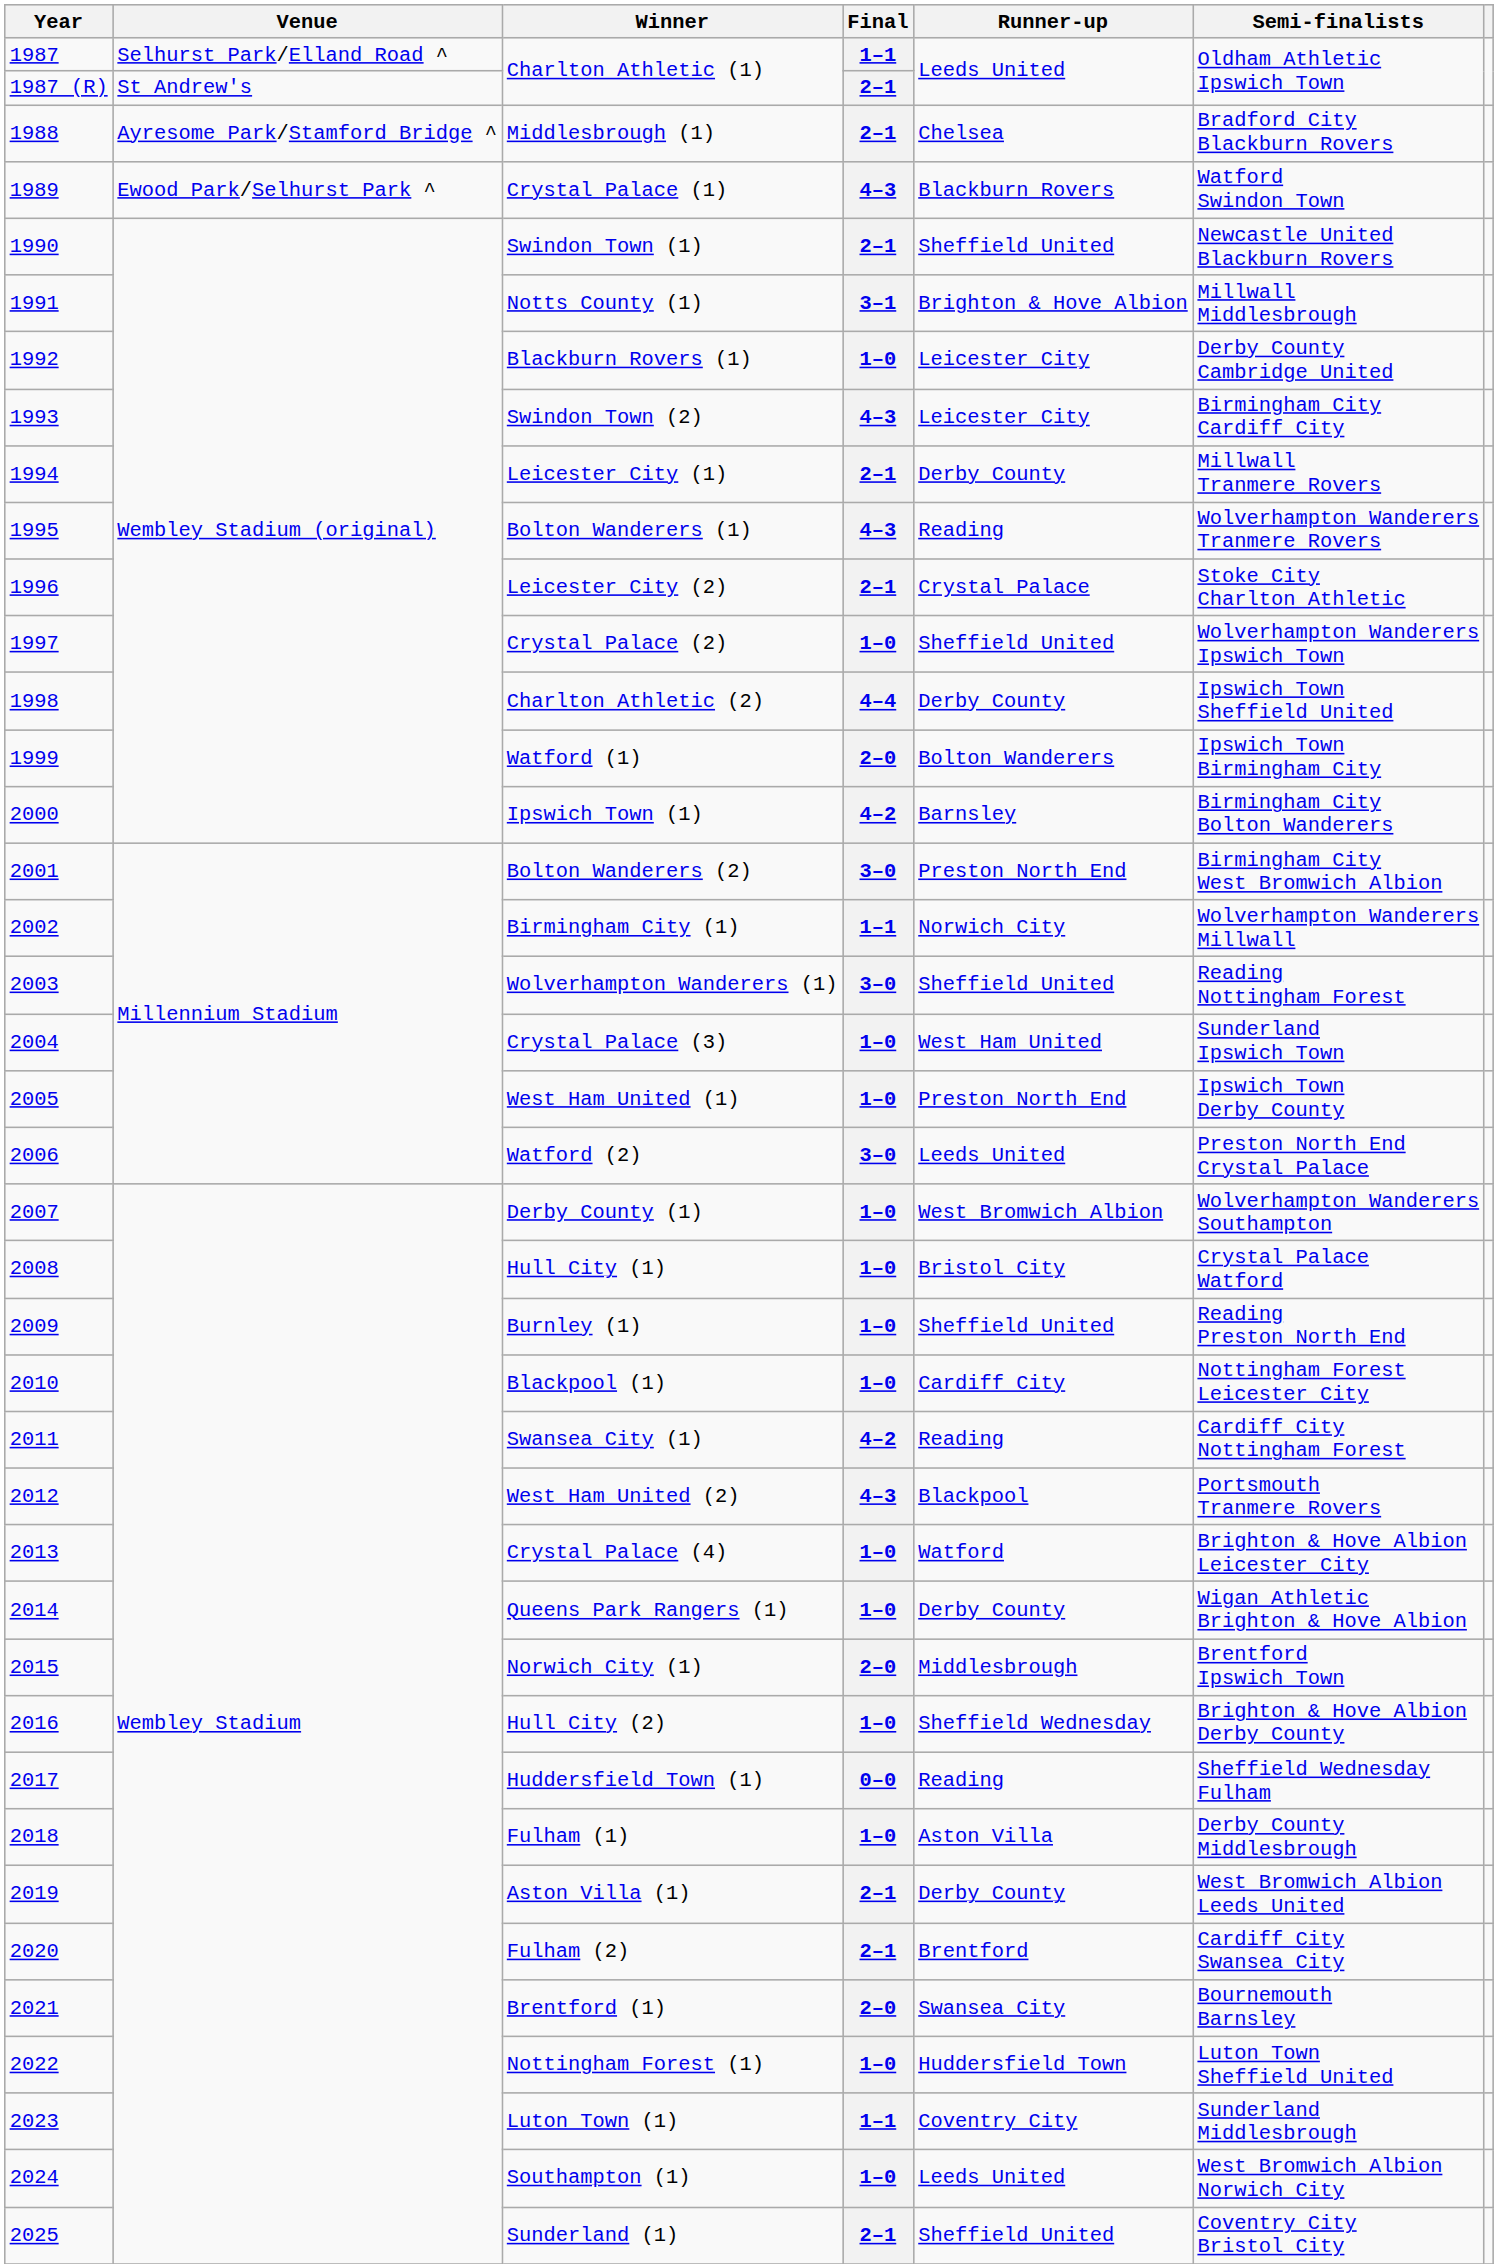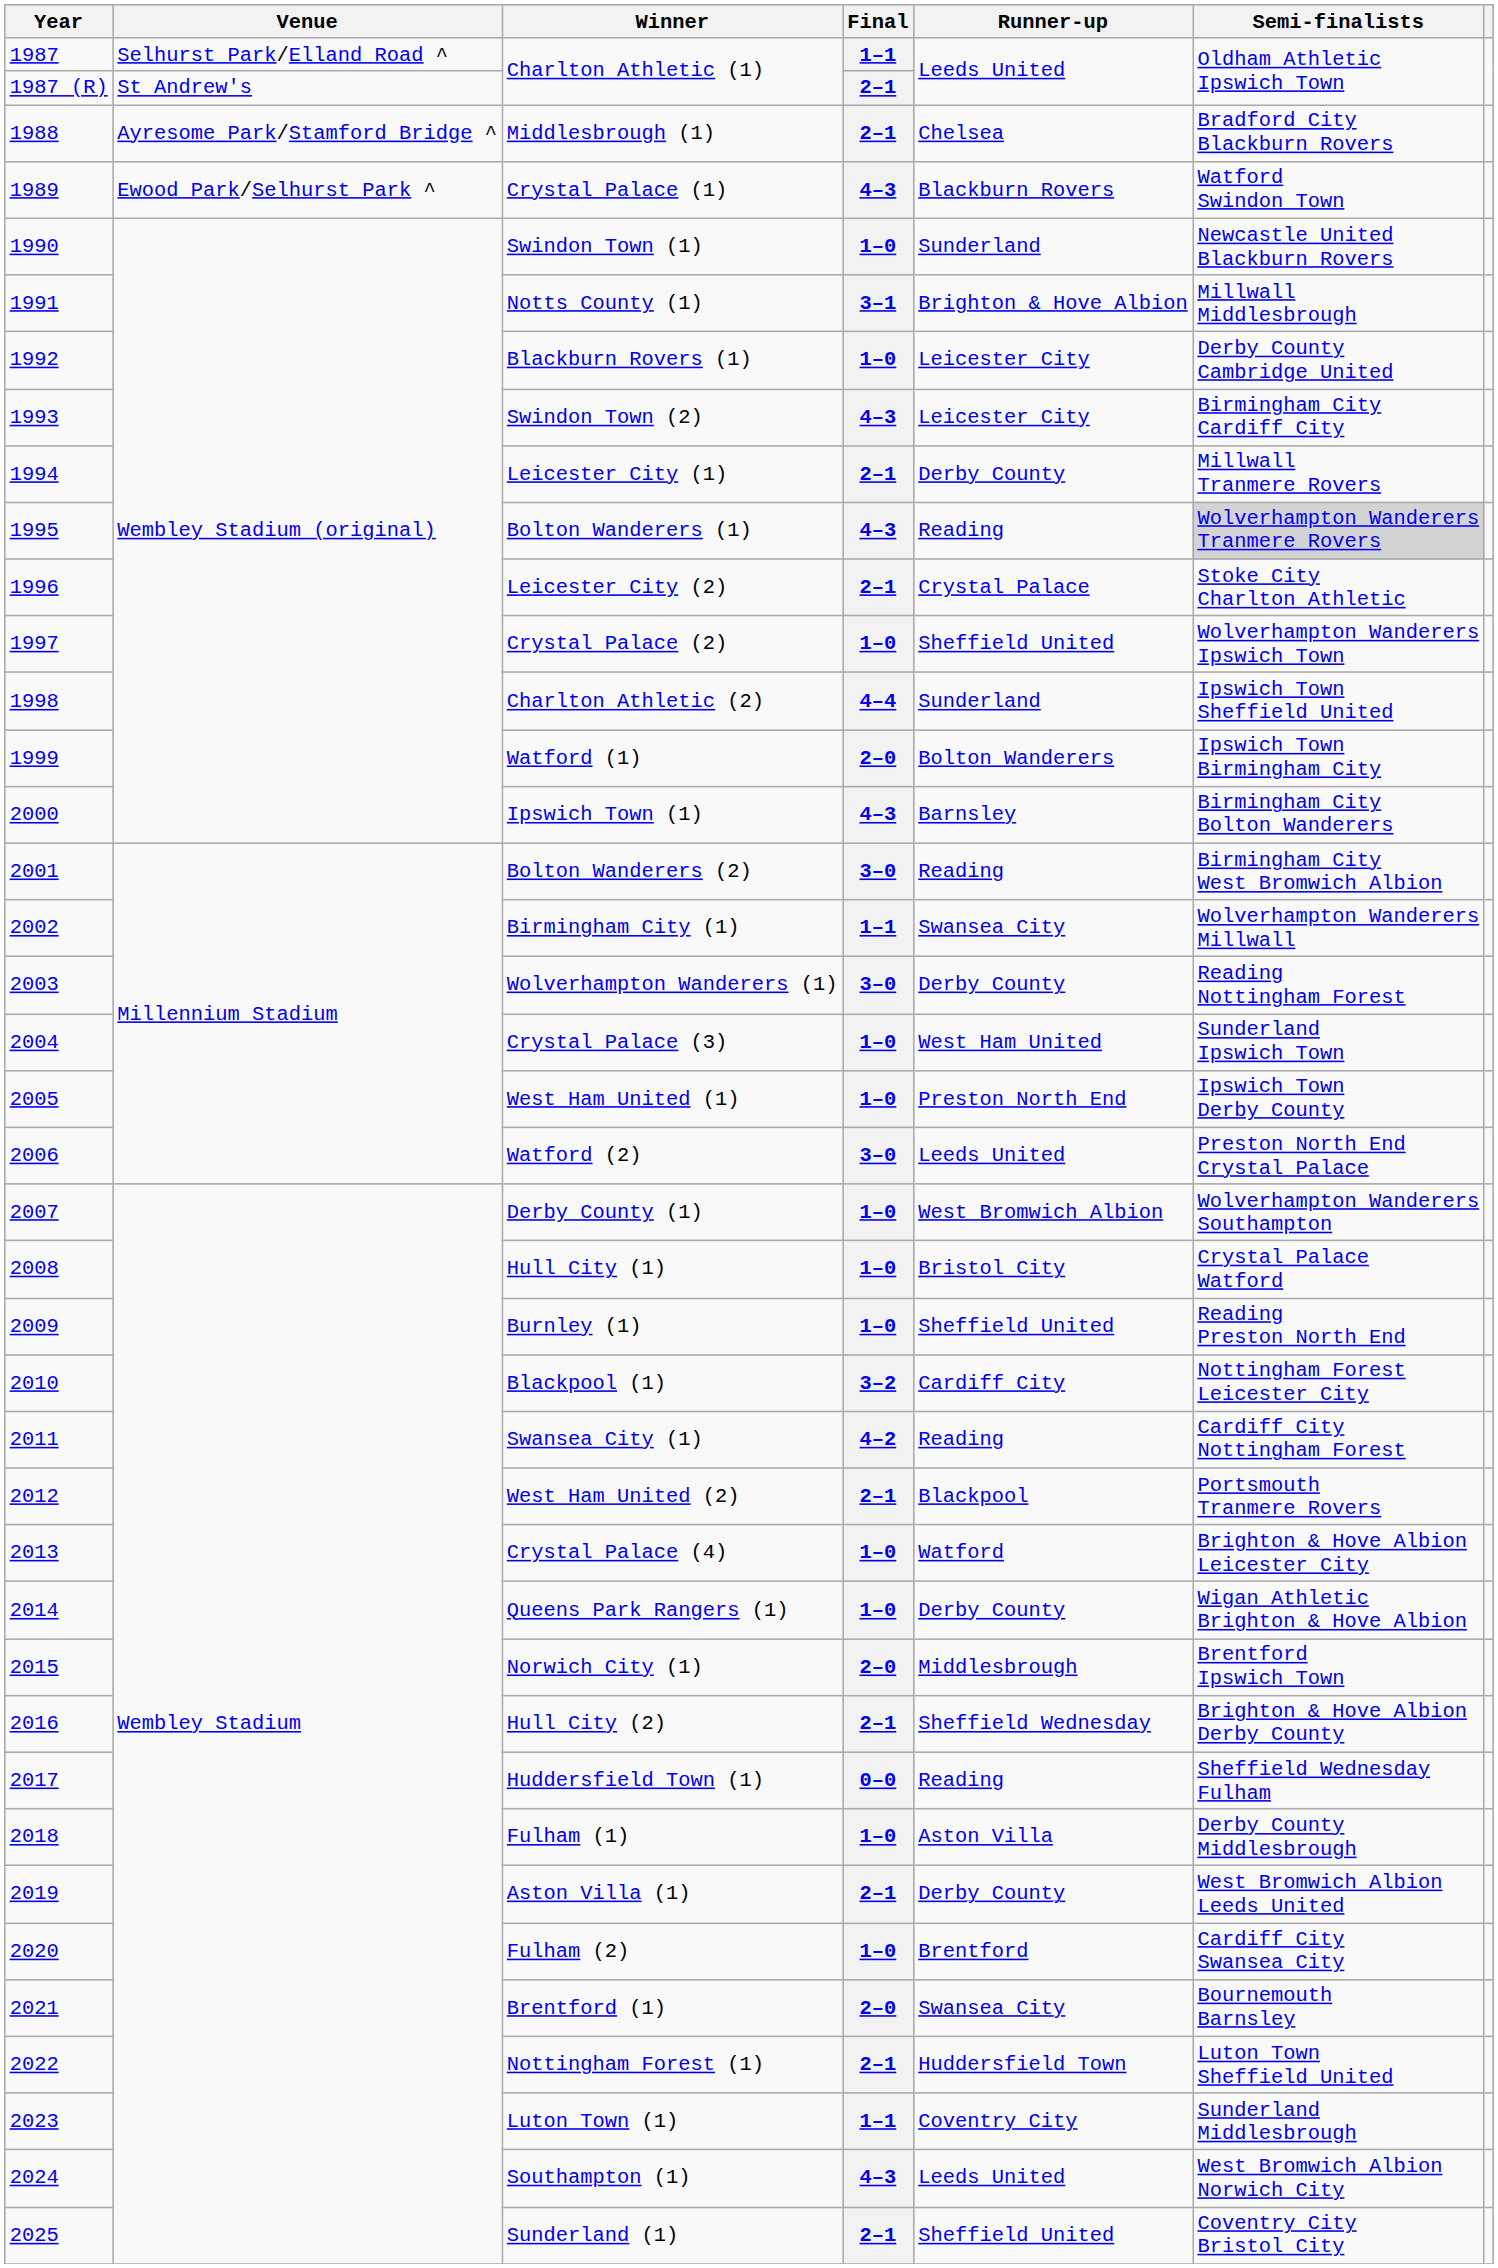Swindon Town (1) | Final: 2–1 -> 1–0
Swindon Town (1) | Runner-up: Sheffield United -> Sunderland
Bolton Wanderers (1) | Semi-finalists: no background -> lightgrey background
Charlton Athletic (2) | Runner-up: Derby County -> Sunderland
Ipswich Town (1) | Final: 4–2 -> 4–3
Bolton Wanderers (2) | Runner-up: Preston North End -> Reading
Birmingham City (1) | Runner-up: Norwich City -> Swansea City
Wolverhampton Wanderers (1) | Runner-up: Sheffield United -> Derby County
Blackpool (1) | Final: 1–0 -> 3–2
West Ham United (2) | Final: 4–3 -> 2–1
Hull City (2) | Final: 1–0 -> 2–1
Fulham (2) | Final: 2–1 -> 1–0
Nottingham Forest (1) | Final: 1–0 -> 2–1
Southampton (1) | Final: 1–0 -> 4–3
